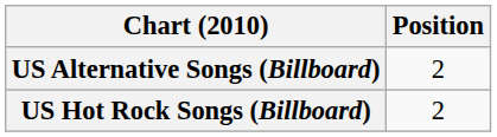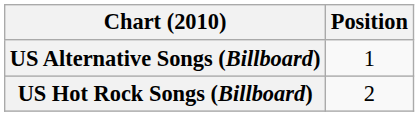US Alternative Songs (Billboard) | Position: 2 -> 1
